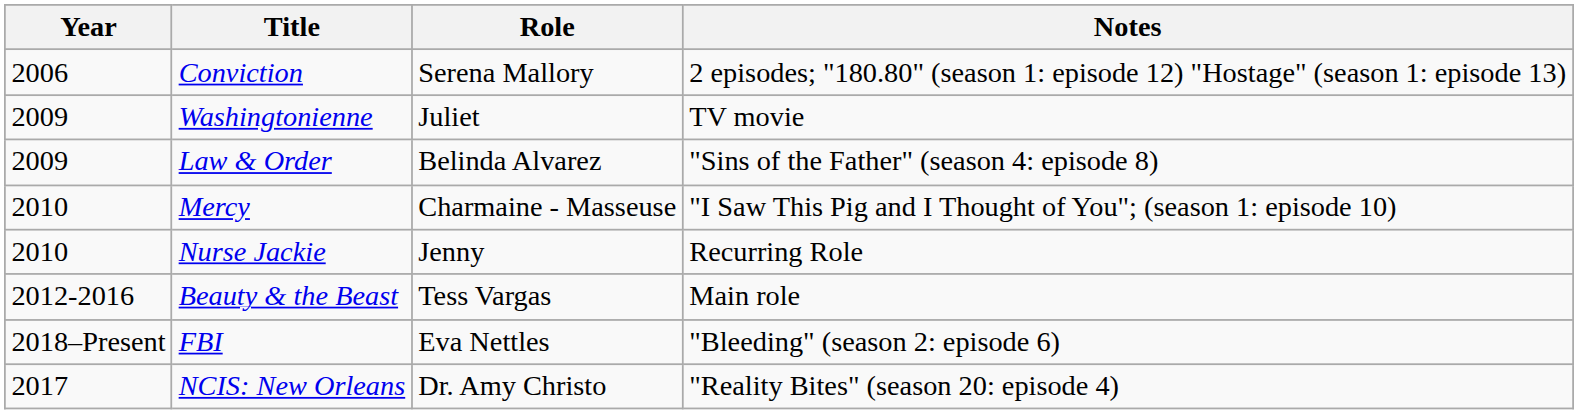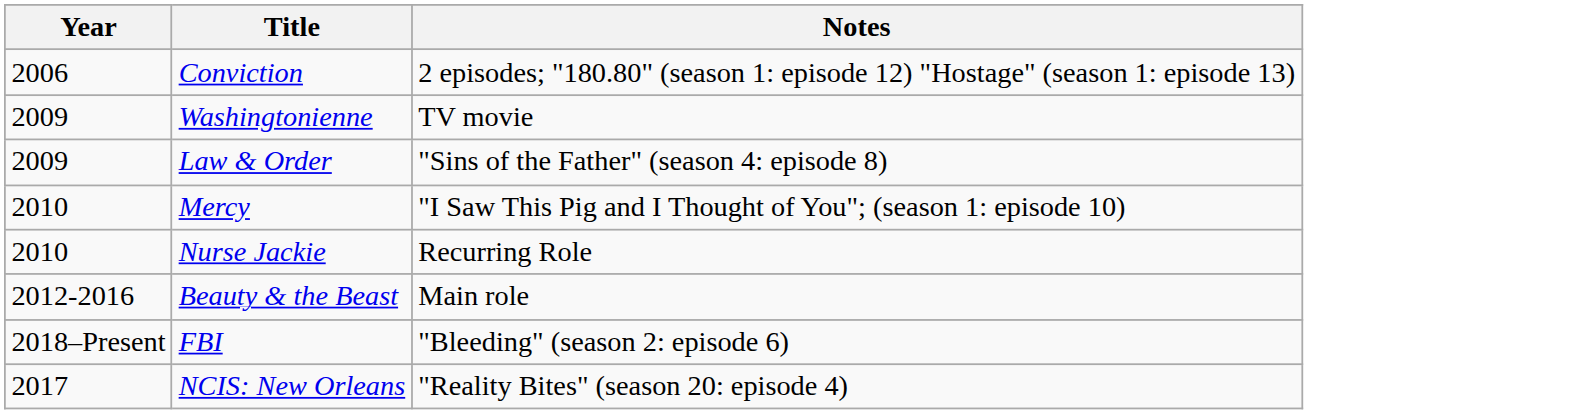- column: Role | Serena Mallory | Juliet | Belinda Alvarez | Charmaine - Masseuse | Jenny | Tess Vargas | Eva Nettles | Dr. Amy Christo
